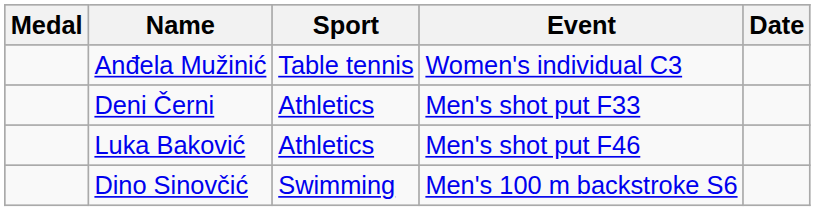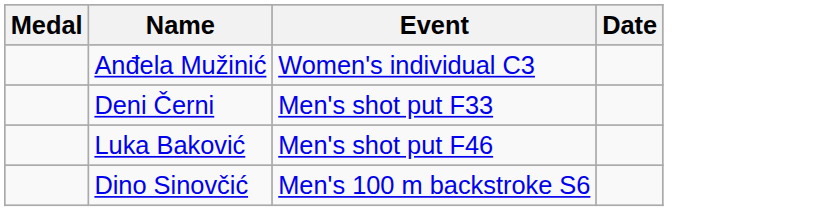- column: Sport | Table tennis | Athletics | Athletics | Swimming
